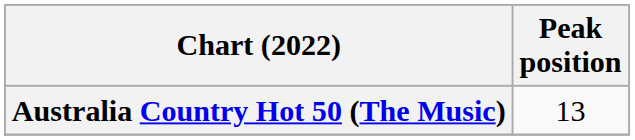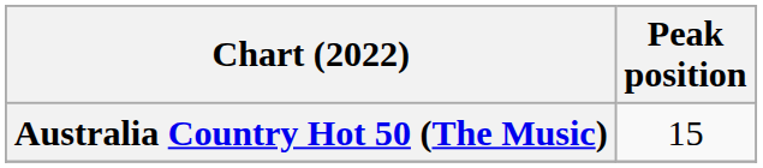Australia Country Hot 50 (The Music) | Peak position: 13 -> 15
